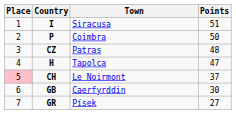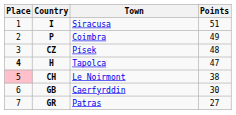P | Points: 50 -> 49
CZ | Town: Patras -> Písek
H | Place: normal -> bold
CH | Points: 37 -> 38
GR | Town: Písek -> Patras
